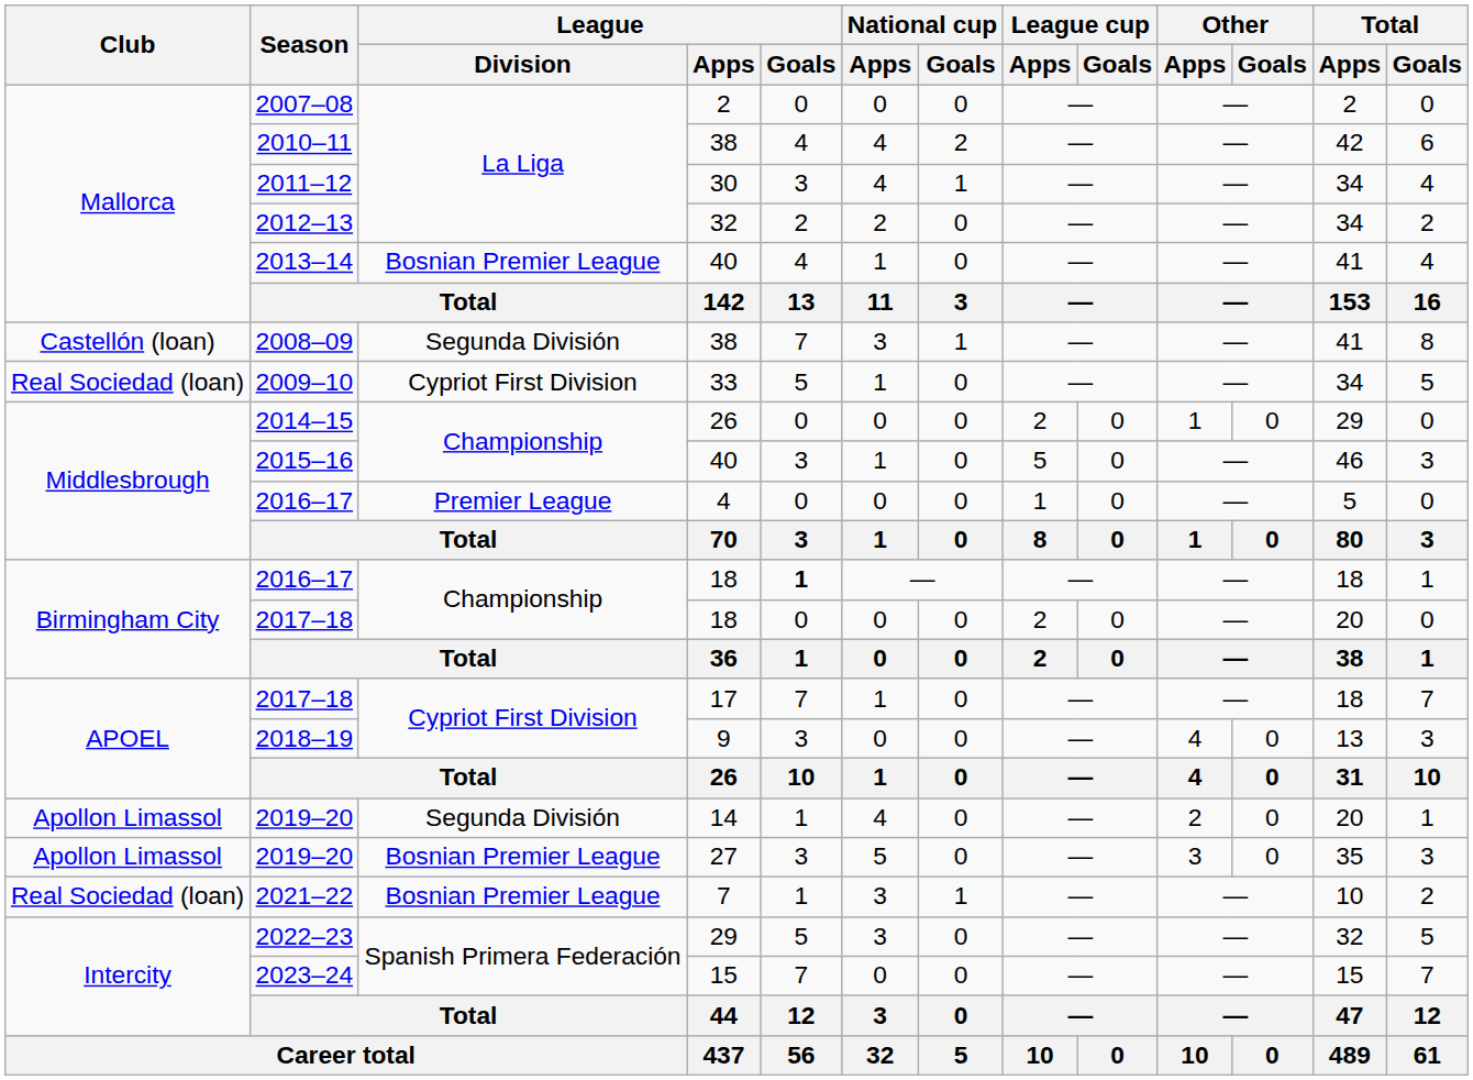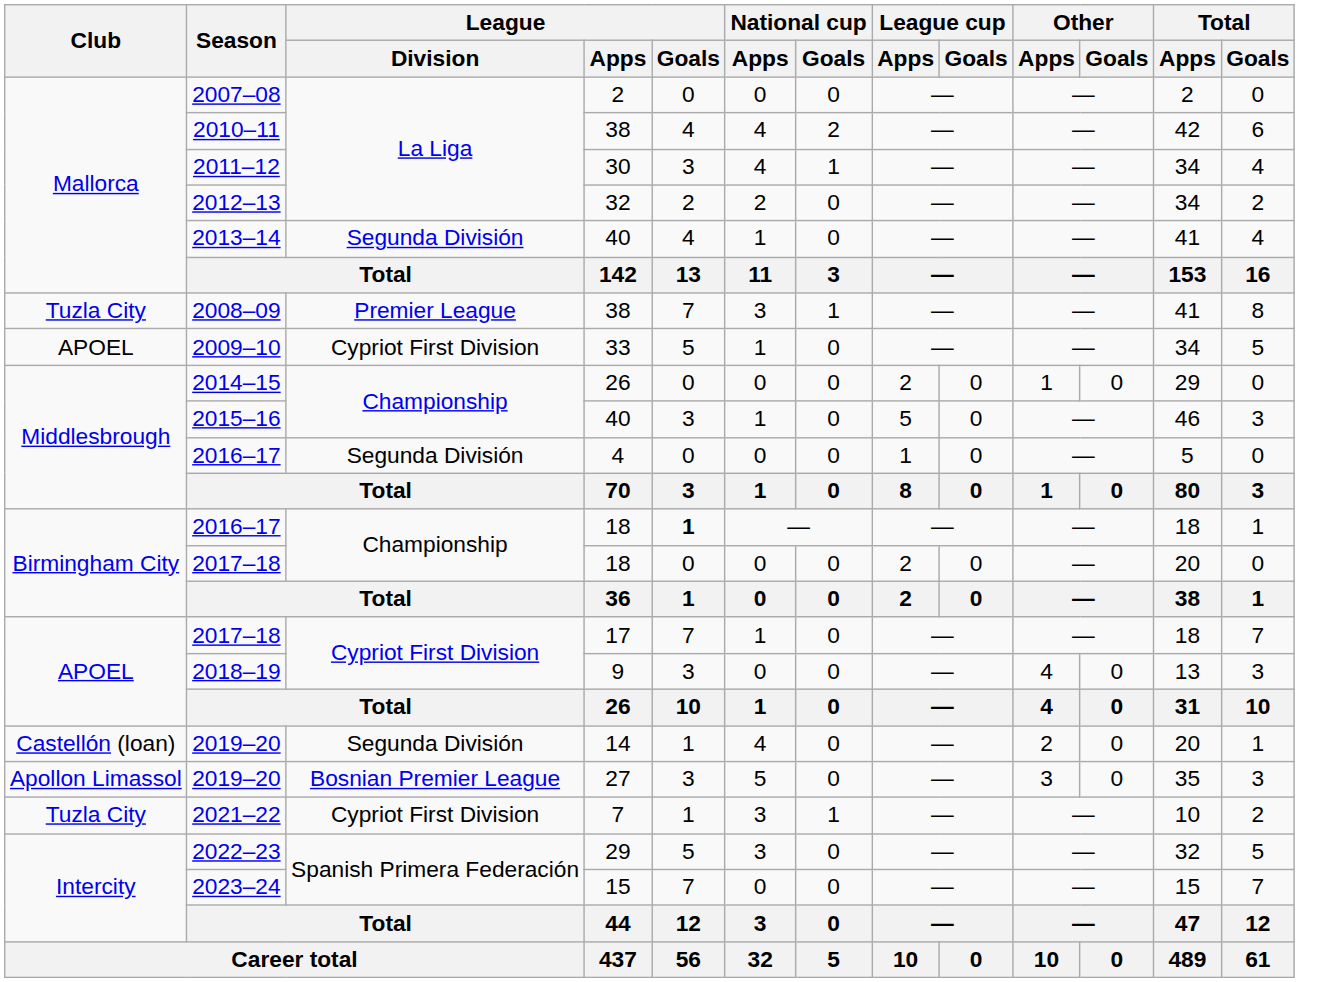2013–14 | League / Division: Bosnian Premier League -> Segunda División
2008–09 | Club: Castellón (loan) -> Tuzla City
2008–09 | League / Division: Segunda División -> Premier League
2009–10 | Club: Real Sociedad (loan) -> APOEL
2016–17 / 4 | League / Division: Premier League -> Segunda División
2019–20 / 14 | Club: Apollon Limassol -> Castellón (loan)
2021–22 | Club: Real Sociedad (loan) -> Tuzla City
2021–22 | League / Division: Bosnian Premier League -> Cypriot First Division
